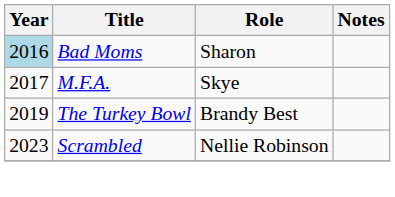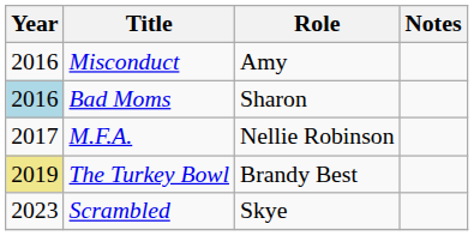+ row: 2016 | Misconduct | Amy
M.F.A. | Role: Skye -> Nellie Robinson
The Turkey Bowl | Year: no background -> khaki background
Scrambled | Role: Nellie Robinson -> Skye
